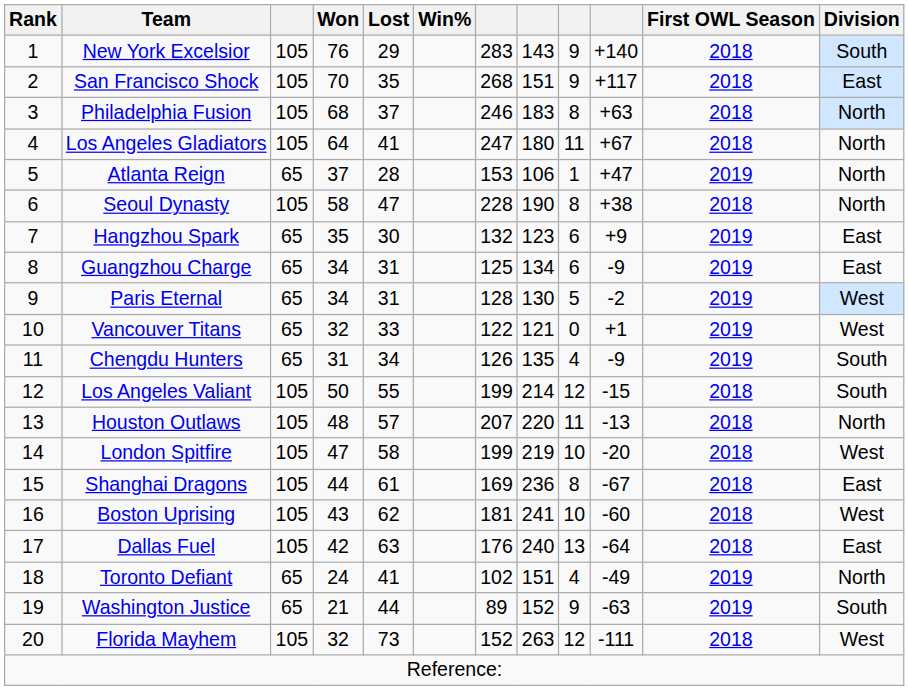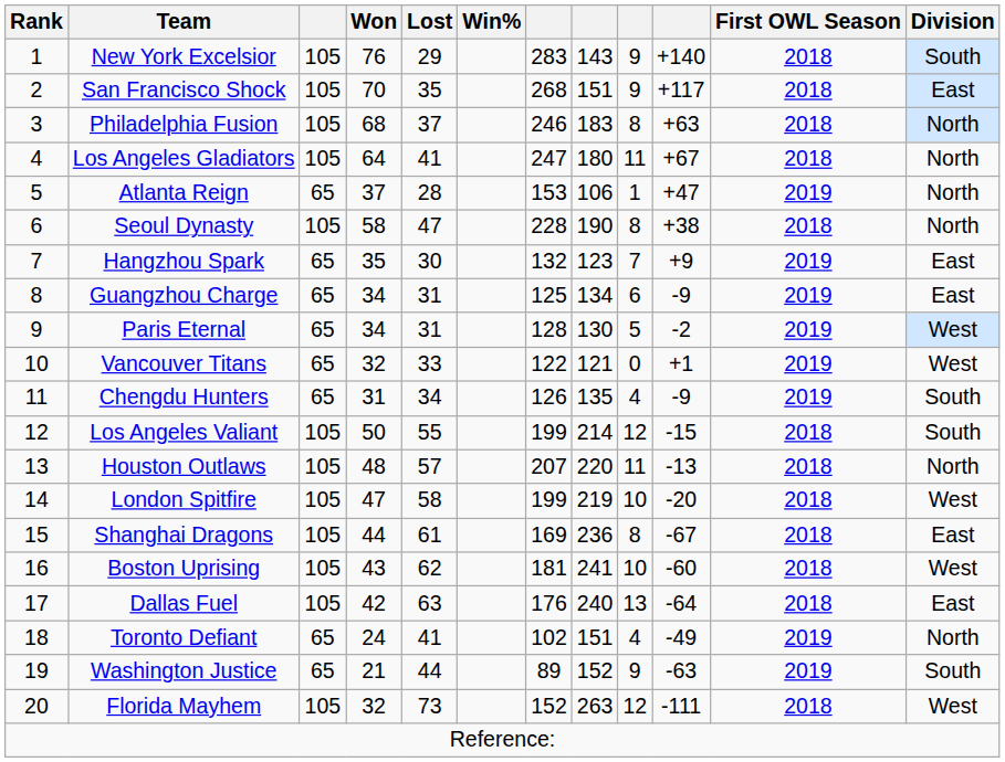Hangzhou Spark | column 9: 6 -> 7
